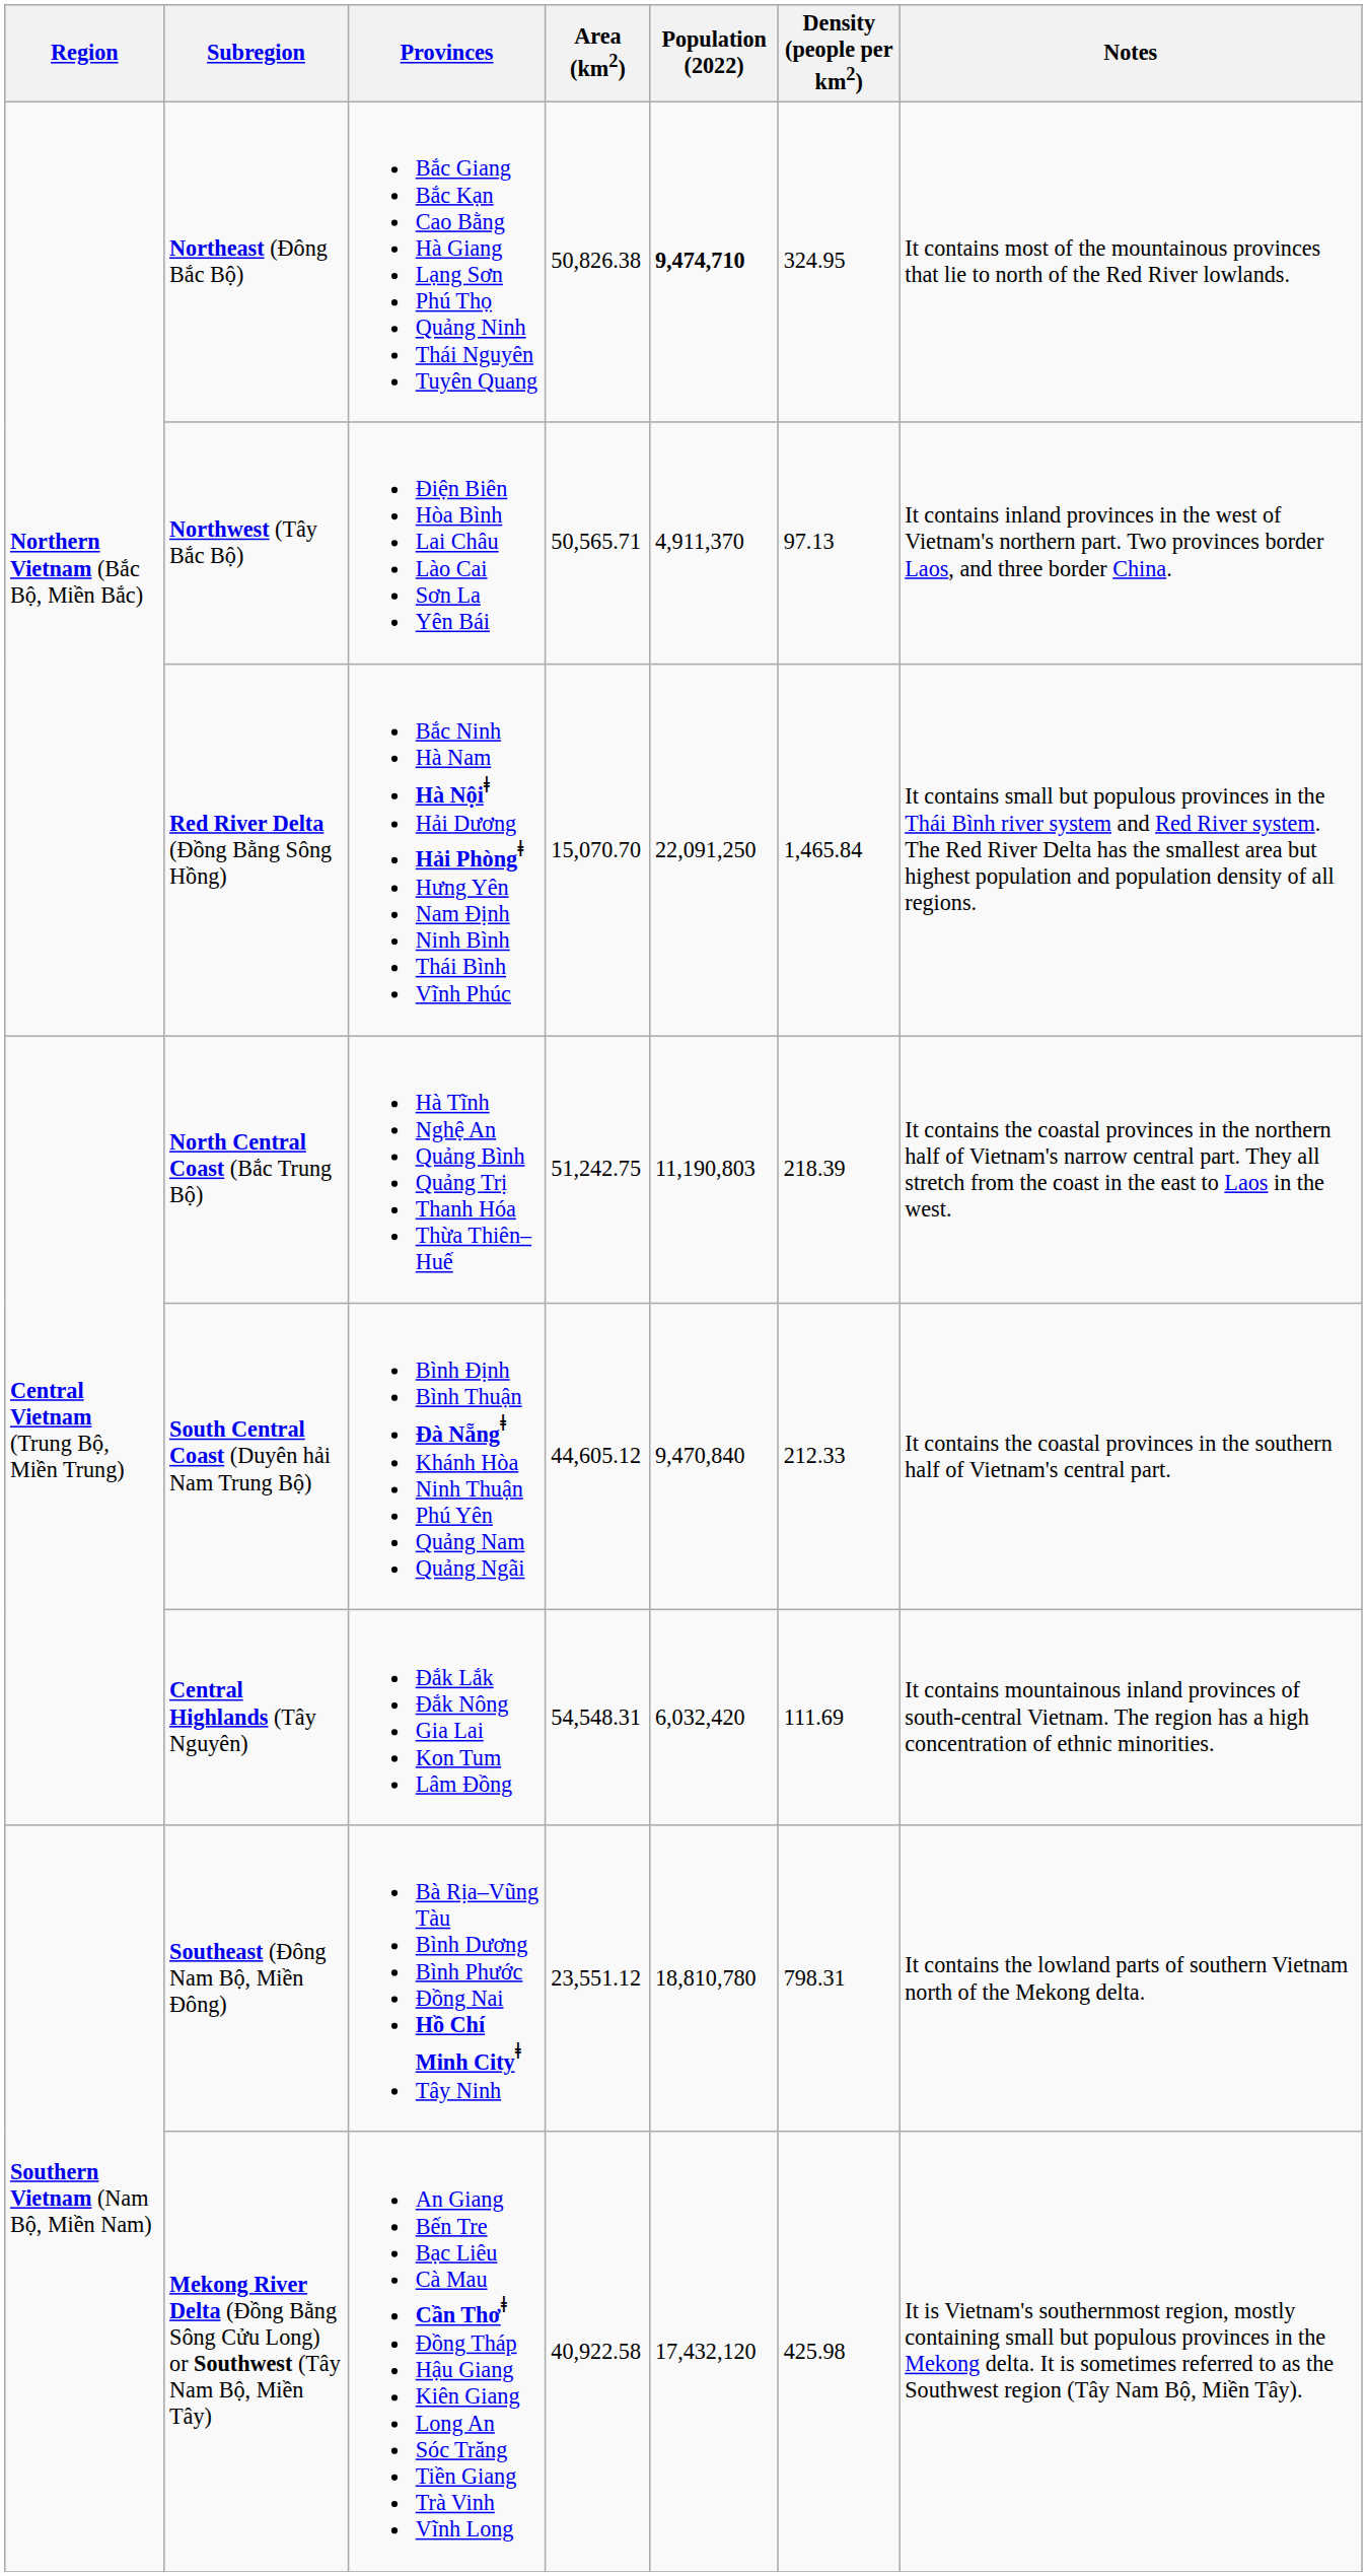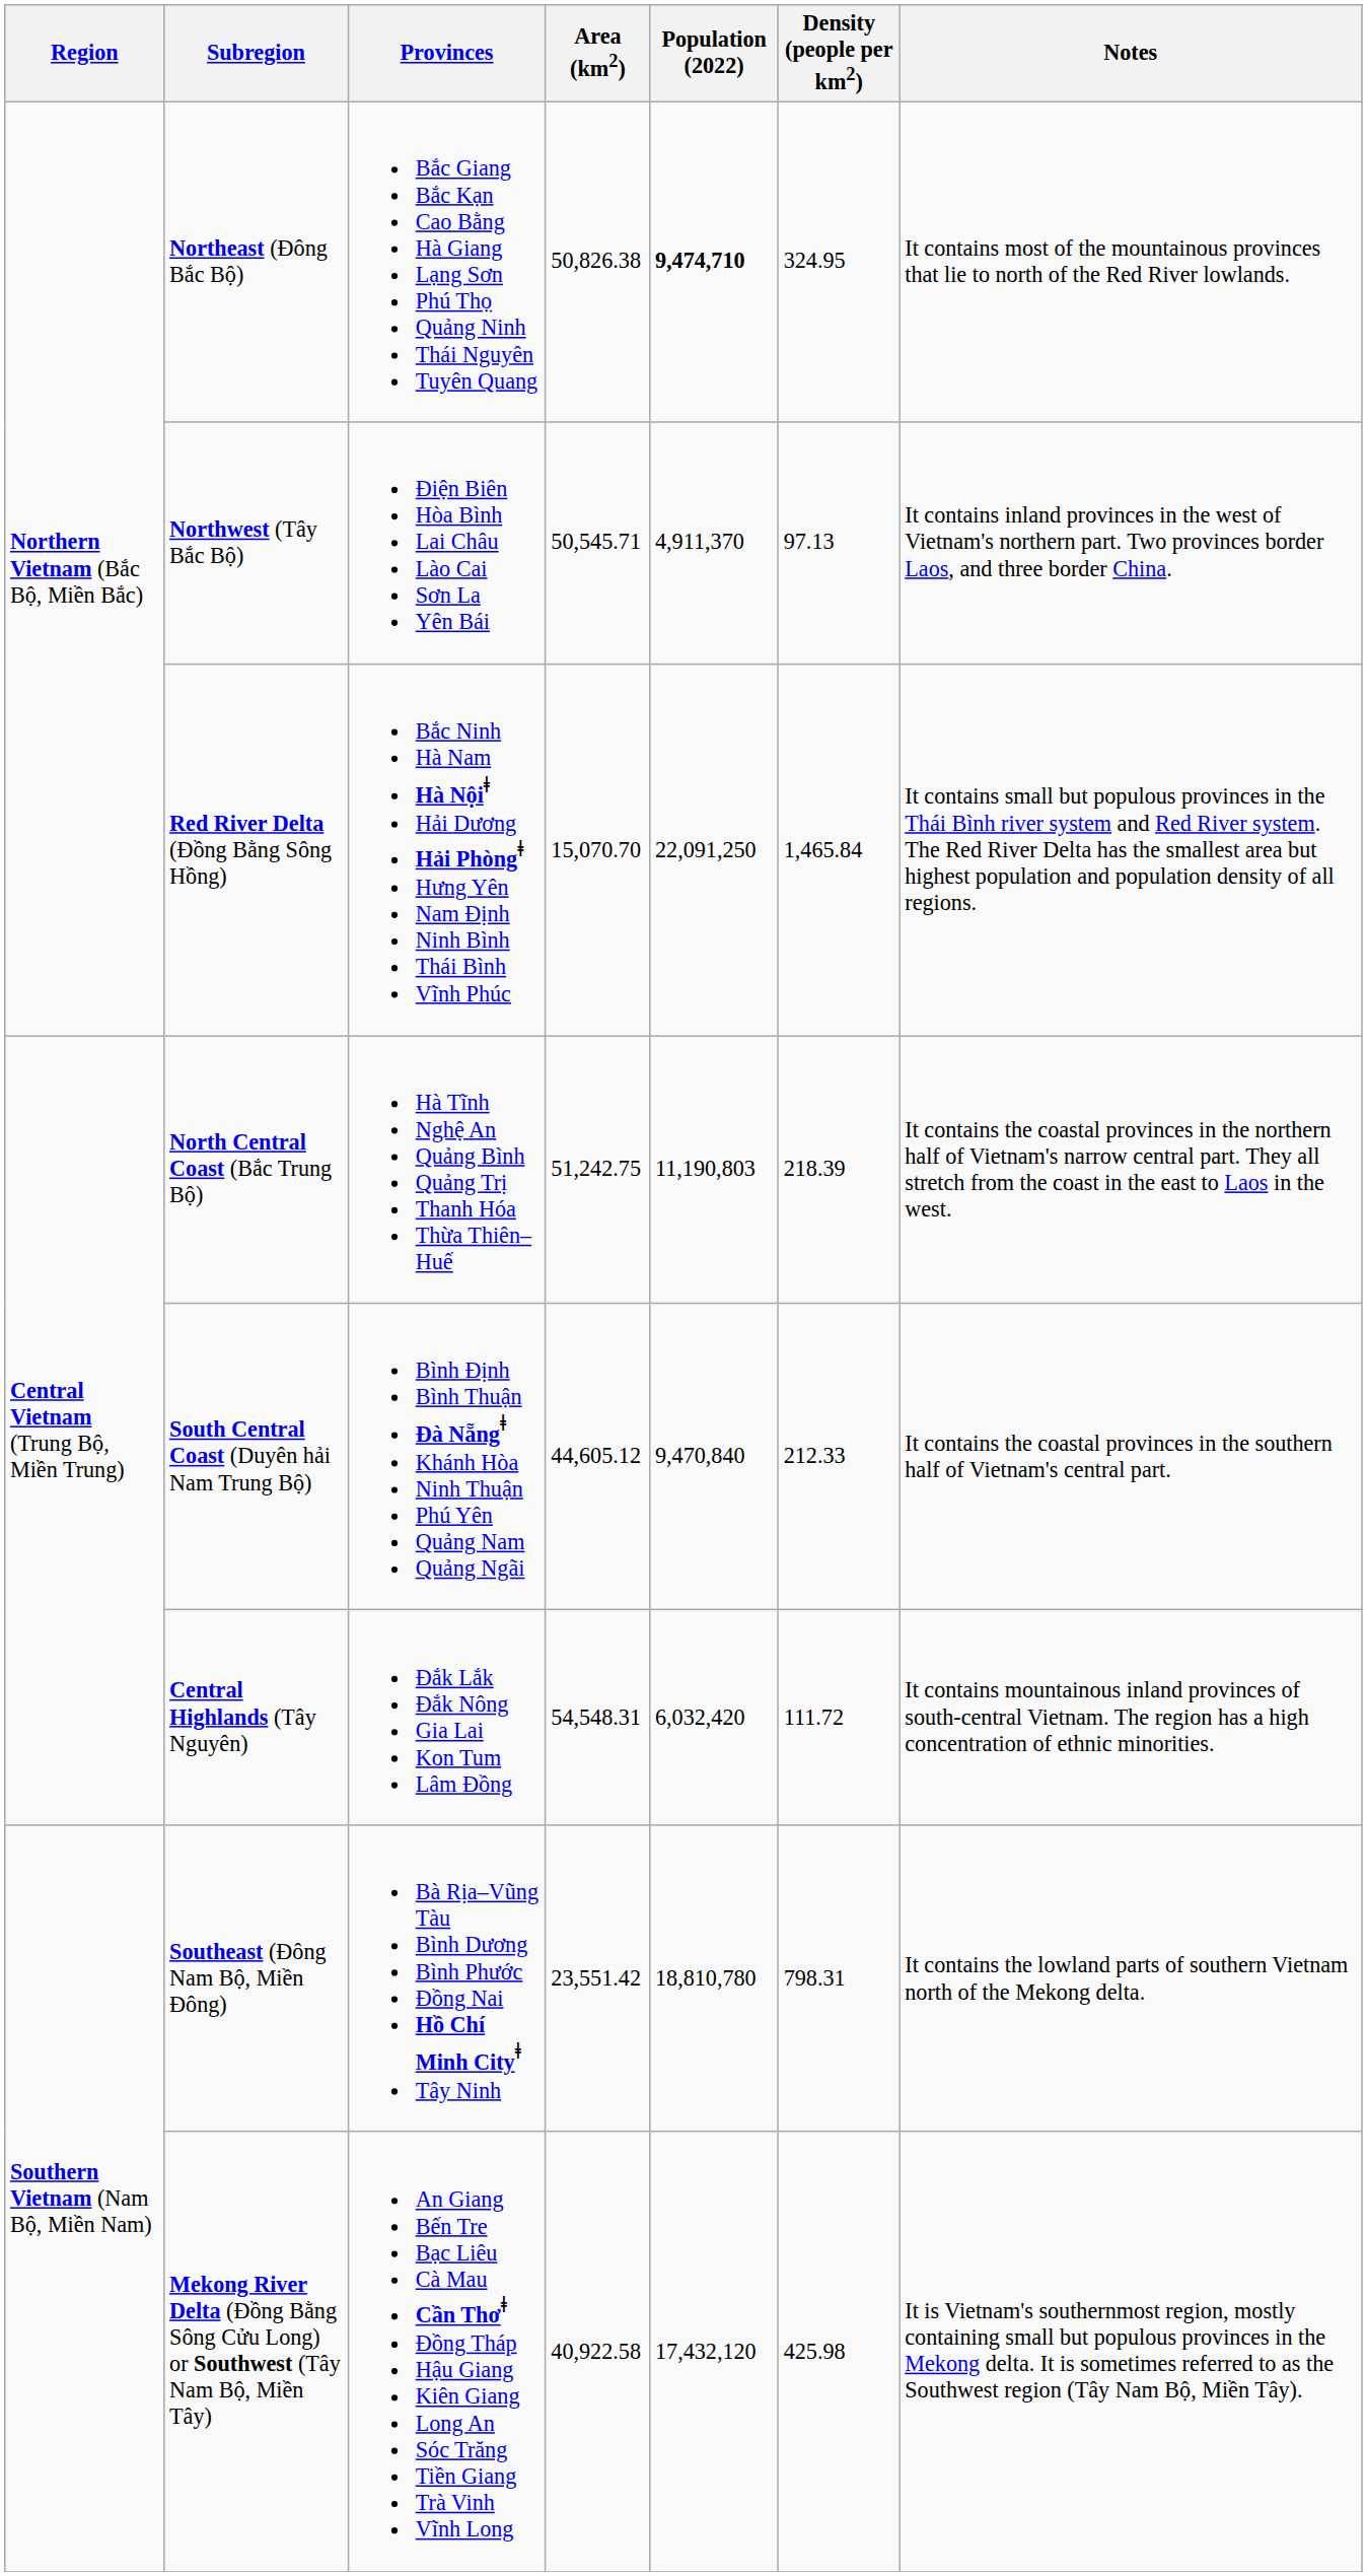Northwest (Tây Bắc Bộ) | Area (km2): 50,565.71 -> 50,545.71
Central Highlands (Tây Nguyên) | Density (people per km2): 111.69 -> 111.72
Southeast (Đông Nam Bộ, Miền Đông) | Area (km2): 23,551.12 -> 23,551.42
